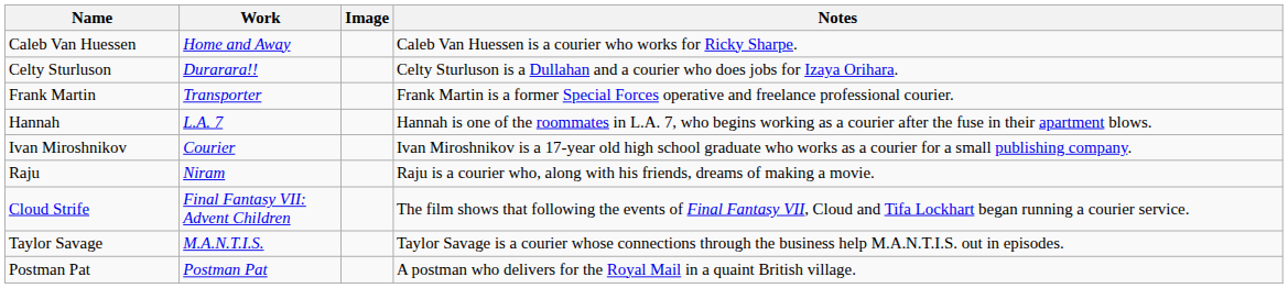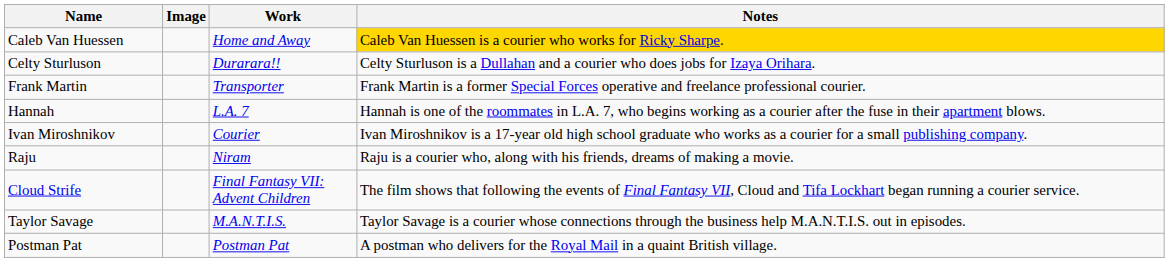columns swapped: Image <-> Work
Caleb Van Huessen | Notes: no background -> gold background
